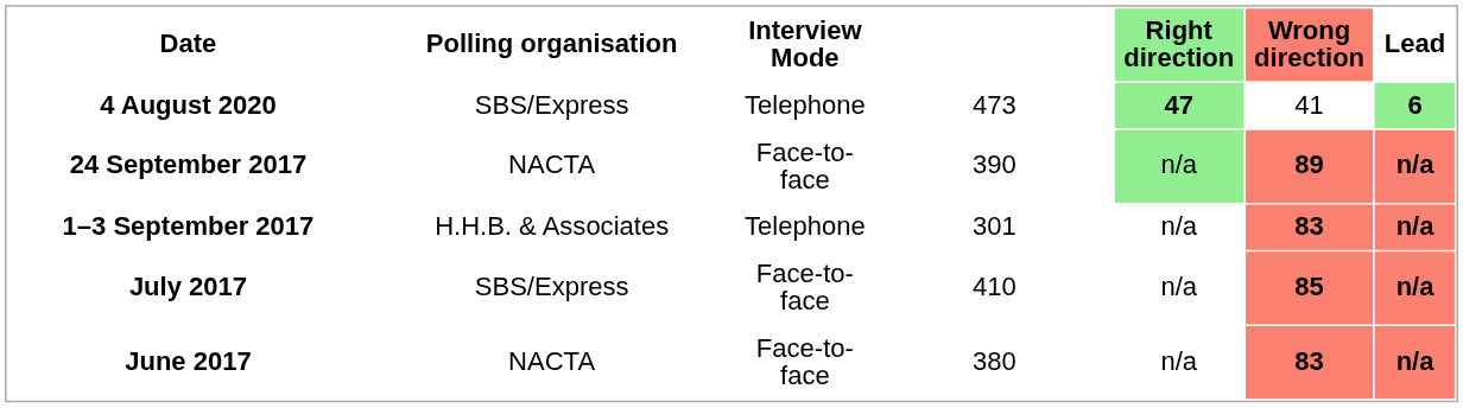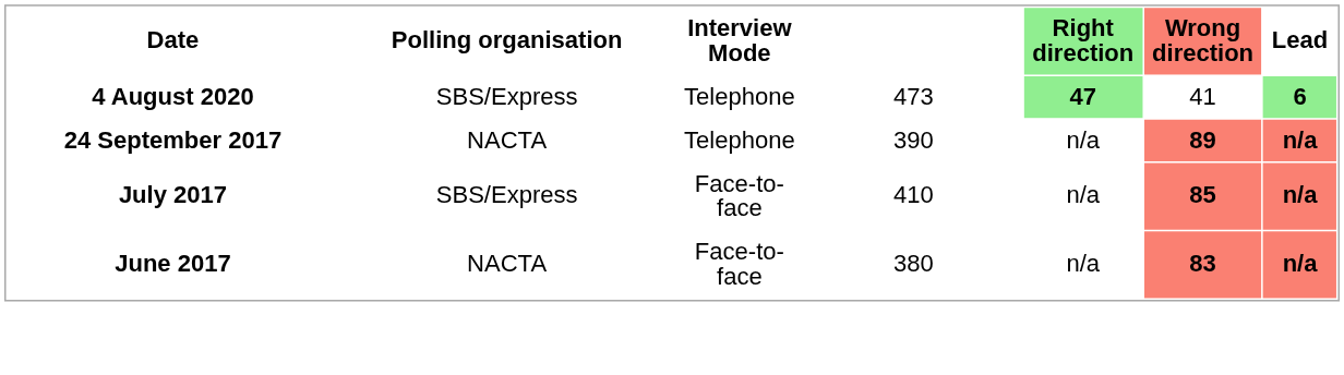24 September 2017 | Interview Mode: Face-to-face -> Telephone
24 September 2017 | Right direction: lightgreen background -> no background
- row: 1–3 September 2017 | H.H.B. & Associates | Telephone | 301 | n/a | 83 | n/a
